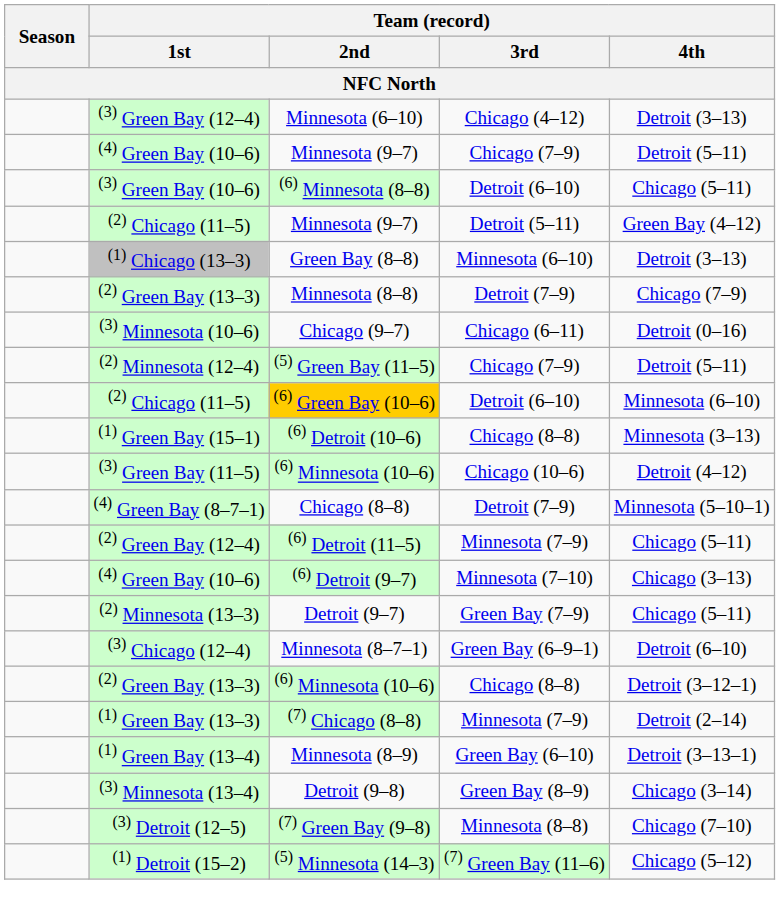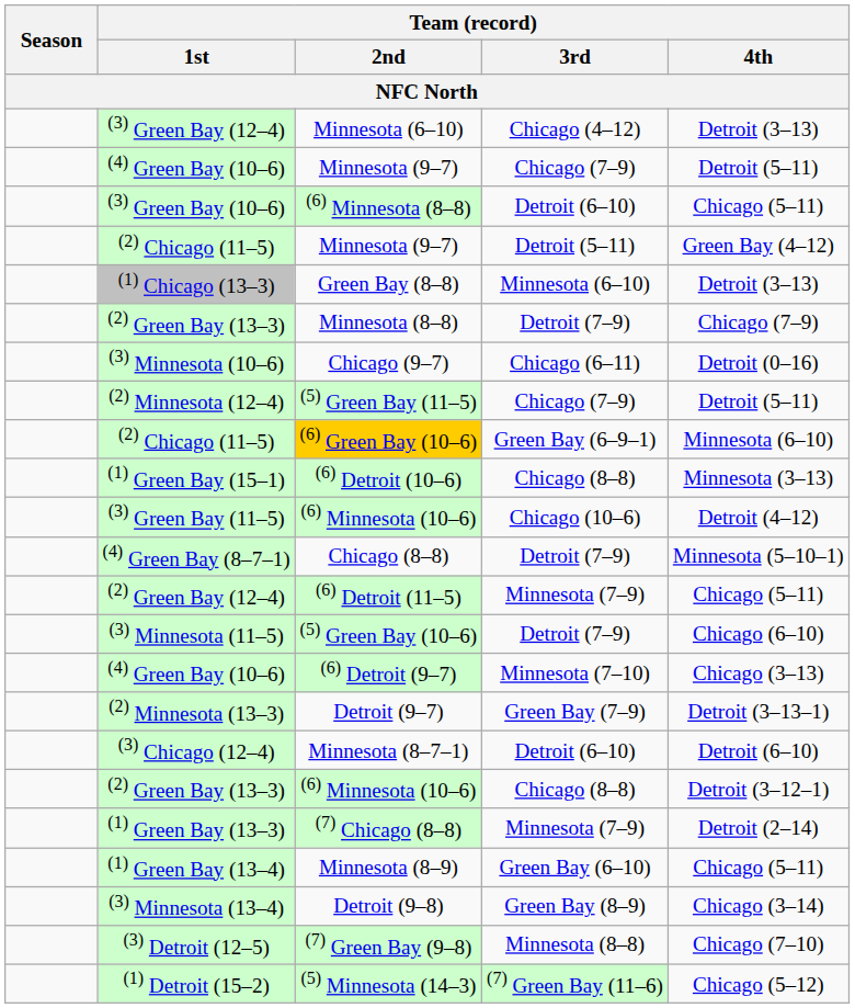(6) Green Bay (10–6) | Team (record) / 3rd: Detroit (6–10) -> Green Bay (6–9–1)
+ row: (3) Minnesota (11–5) | (5) Green Bay (10–6) | Detroit (7–9) | Chicago (6–10)
Detroit (9–7) | Team (record) / 4th: Chicago (5–11) -> Detroit (3–13–1)
Minnesota (8–7–1) | Team (record) / 3rd: Green Bay (6–9–1) -> Detroit (6–10)
Minnesota (8–9) | Team (record) / 4th: Detroit (3–13–1) -> Chicago (5–11)
